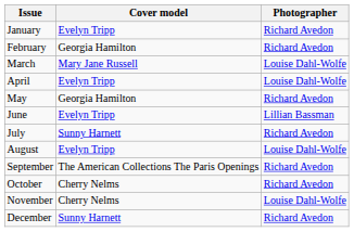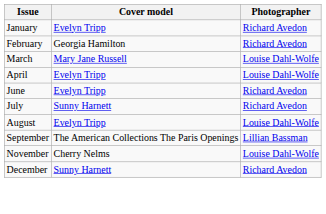- row: May | Georgia Hamilton | Richard Avedon
June | Photographer: Lillian Bassman -> Richard Avedon
September | Photographer: Richard Avedon -> Lillian Bassman
- row: October | Cherry Nelms | Richard Avedon
